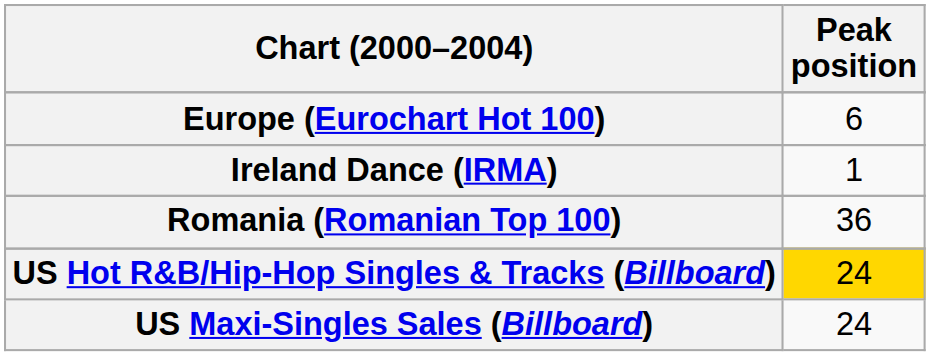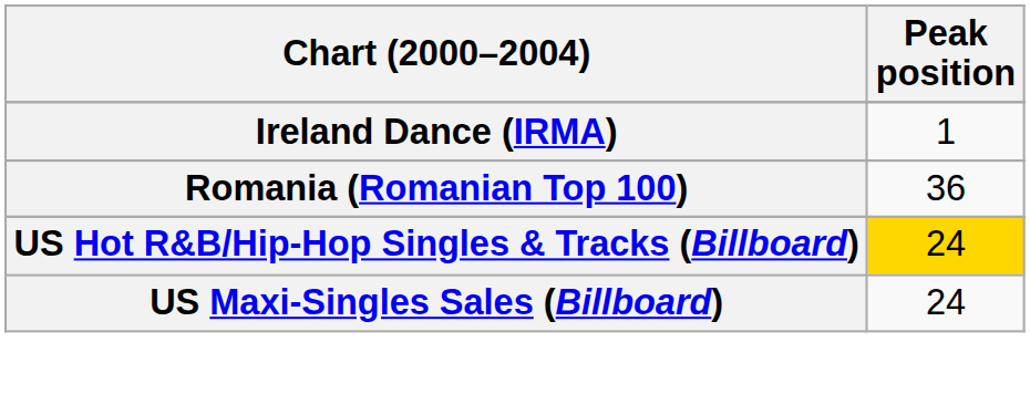- row: Europe (Eurochart Hot 100) | 6
